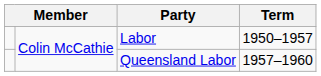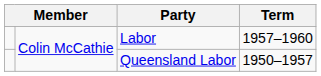Labor | Term: 1950–1957 -> 1957–1960
Queensland Labor | Term: 1957–1960 -> 1950–1957
